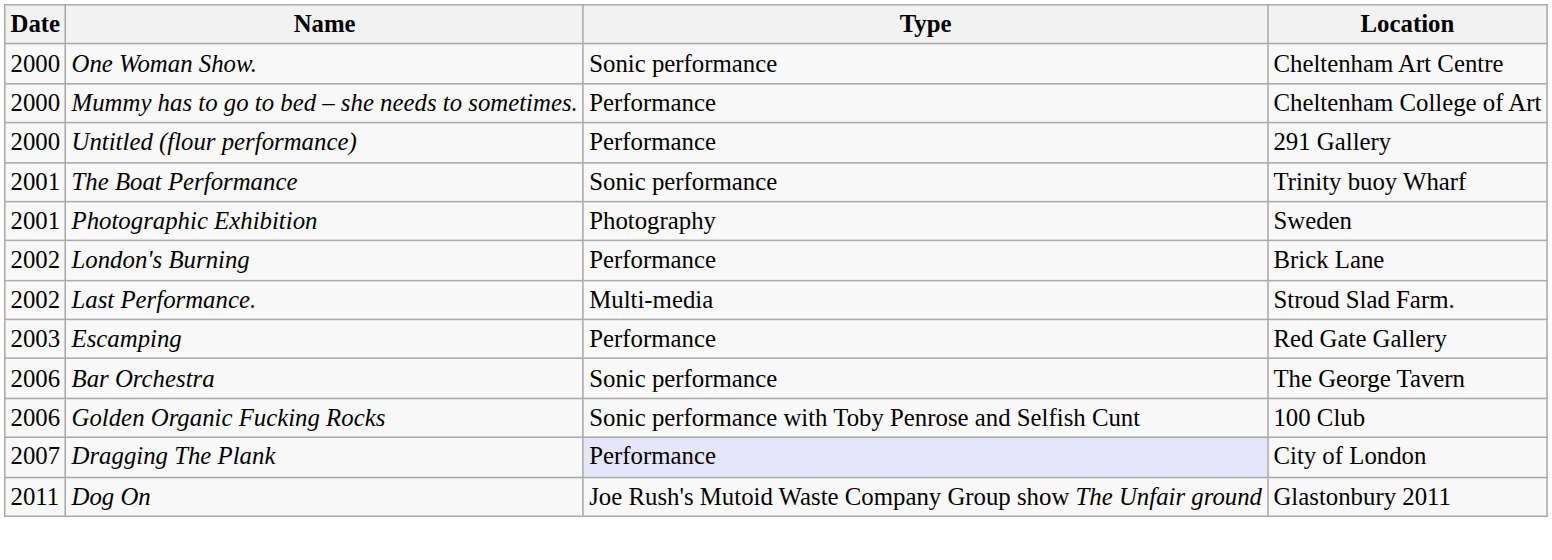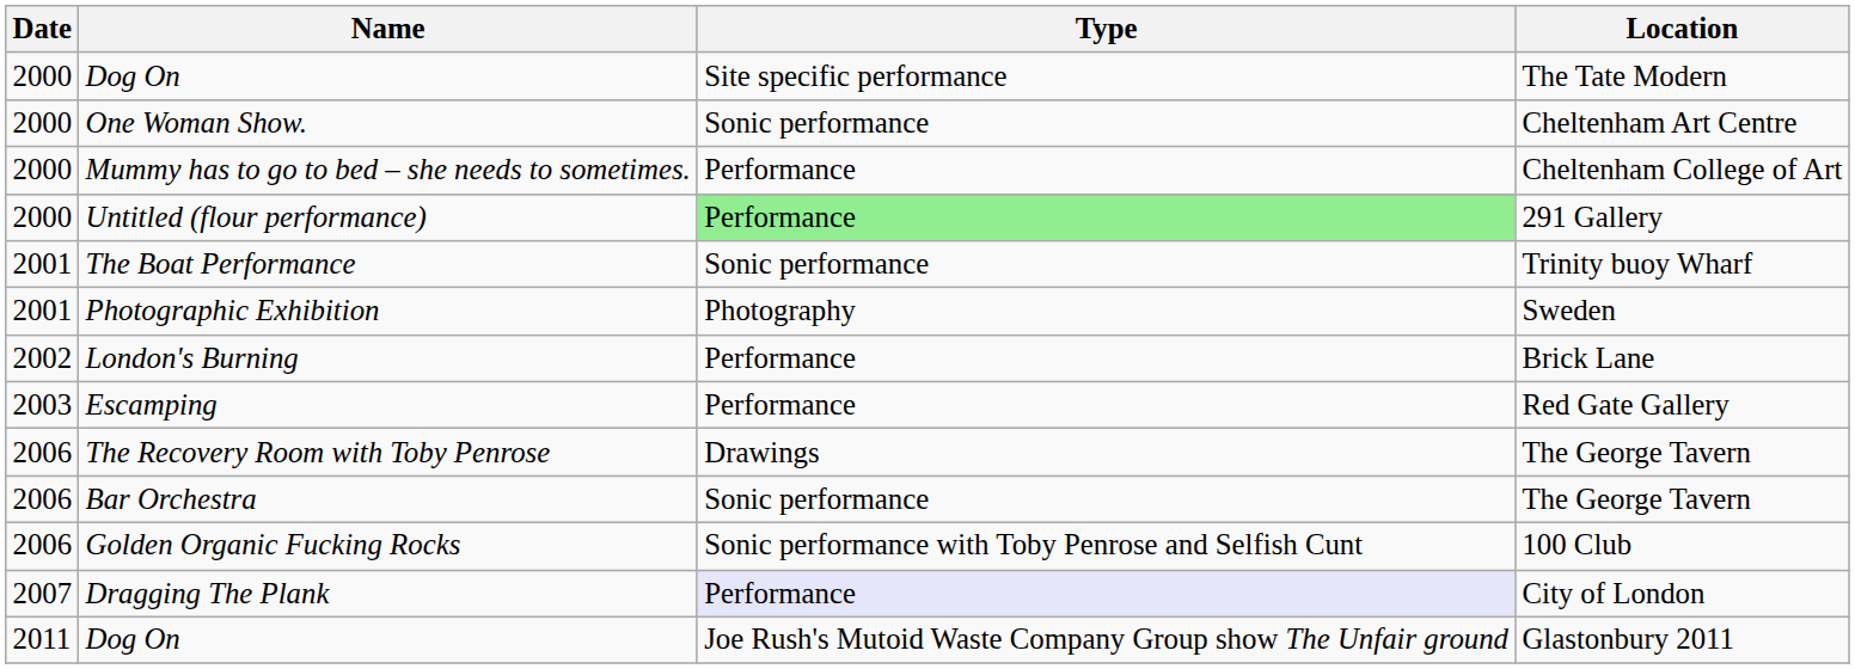+ row: 2000 | Dog On | Site specific performance | The Tate Modern
Untitled (flour performance) | Type: no background -> lightgreen background
- row: 2002 | Last Performance. | Multi-media | Stroud Slad Farm.
+ row: 2006 | The Recovery Room with Toby Penrose | Drawings | The George Tavern
